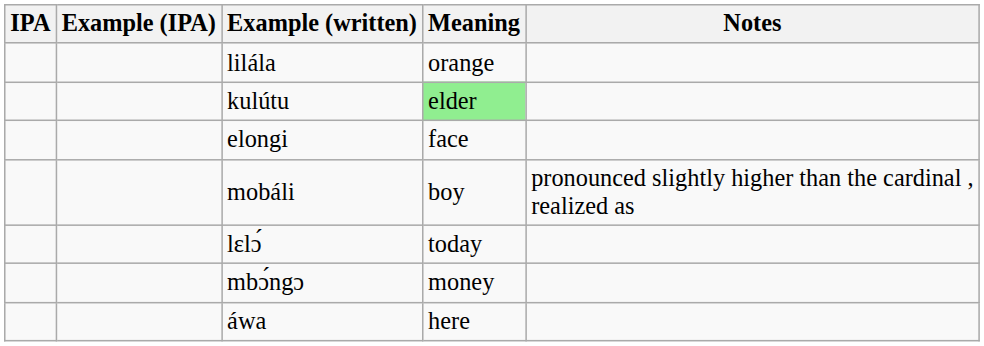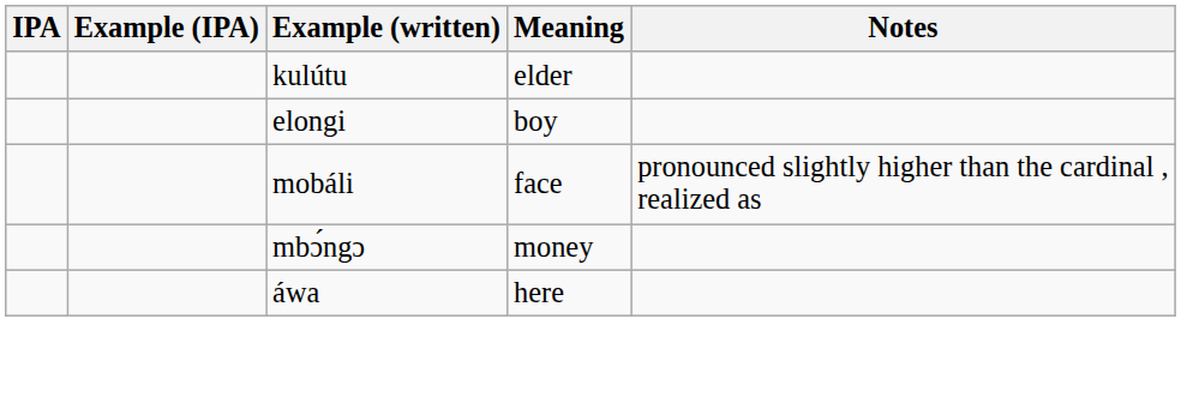- row: lilála | orange
kulútu | Meaning: lightgreen background -> no background
elongi | Meaning: face -> boy
mobáli | Meaning: boy -> face
- row: lɛlɔ́ | today
